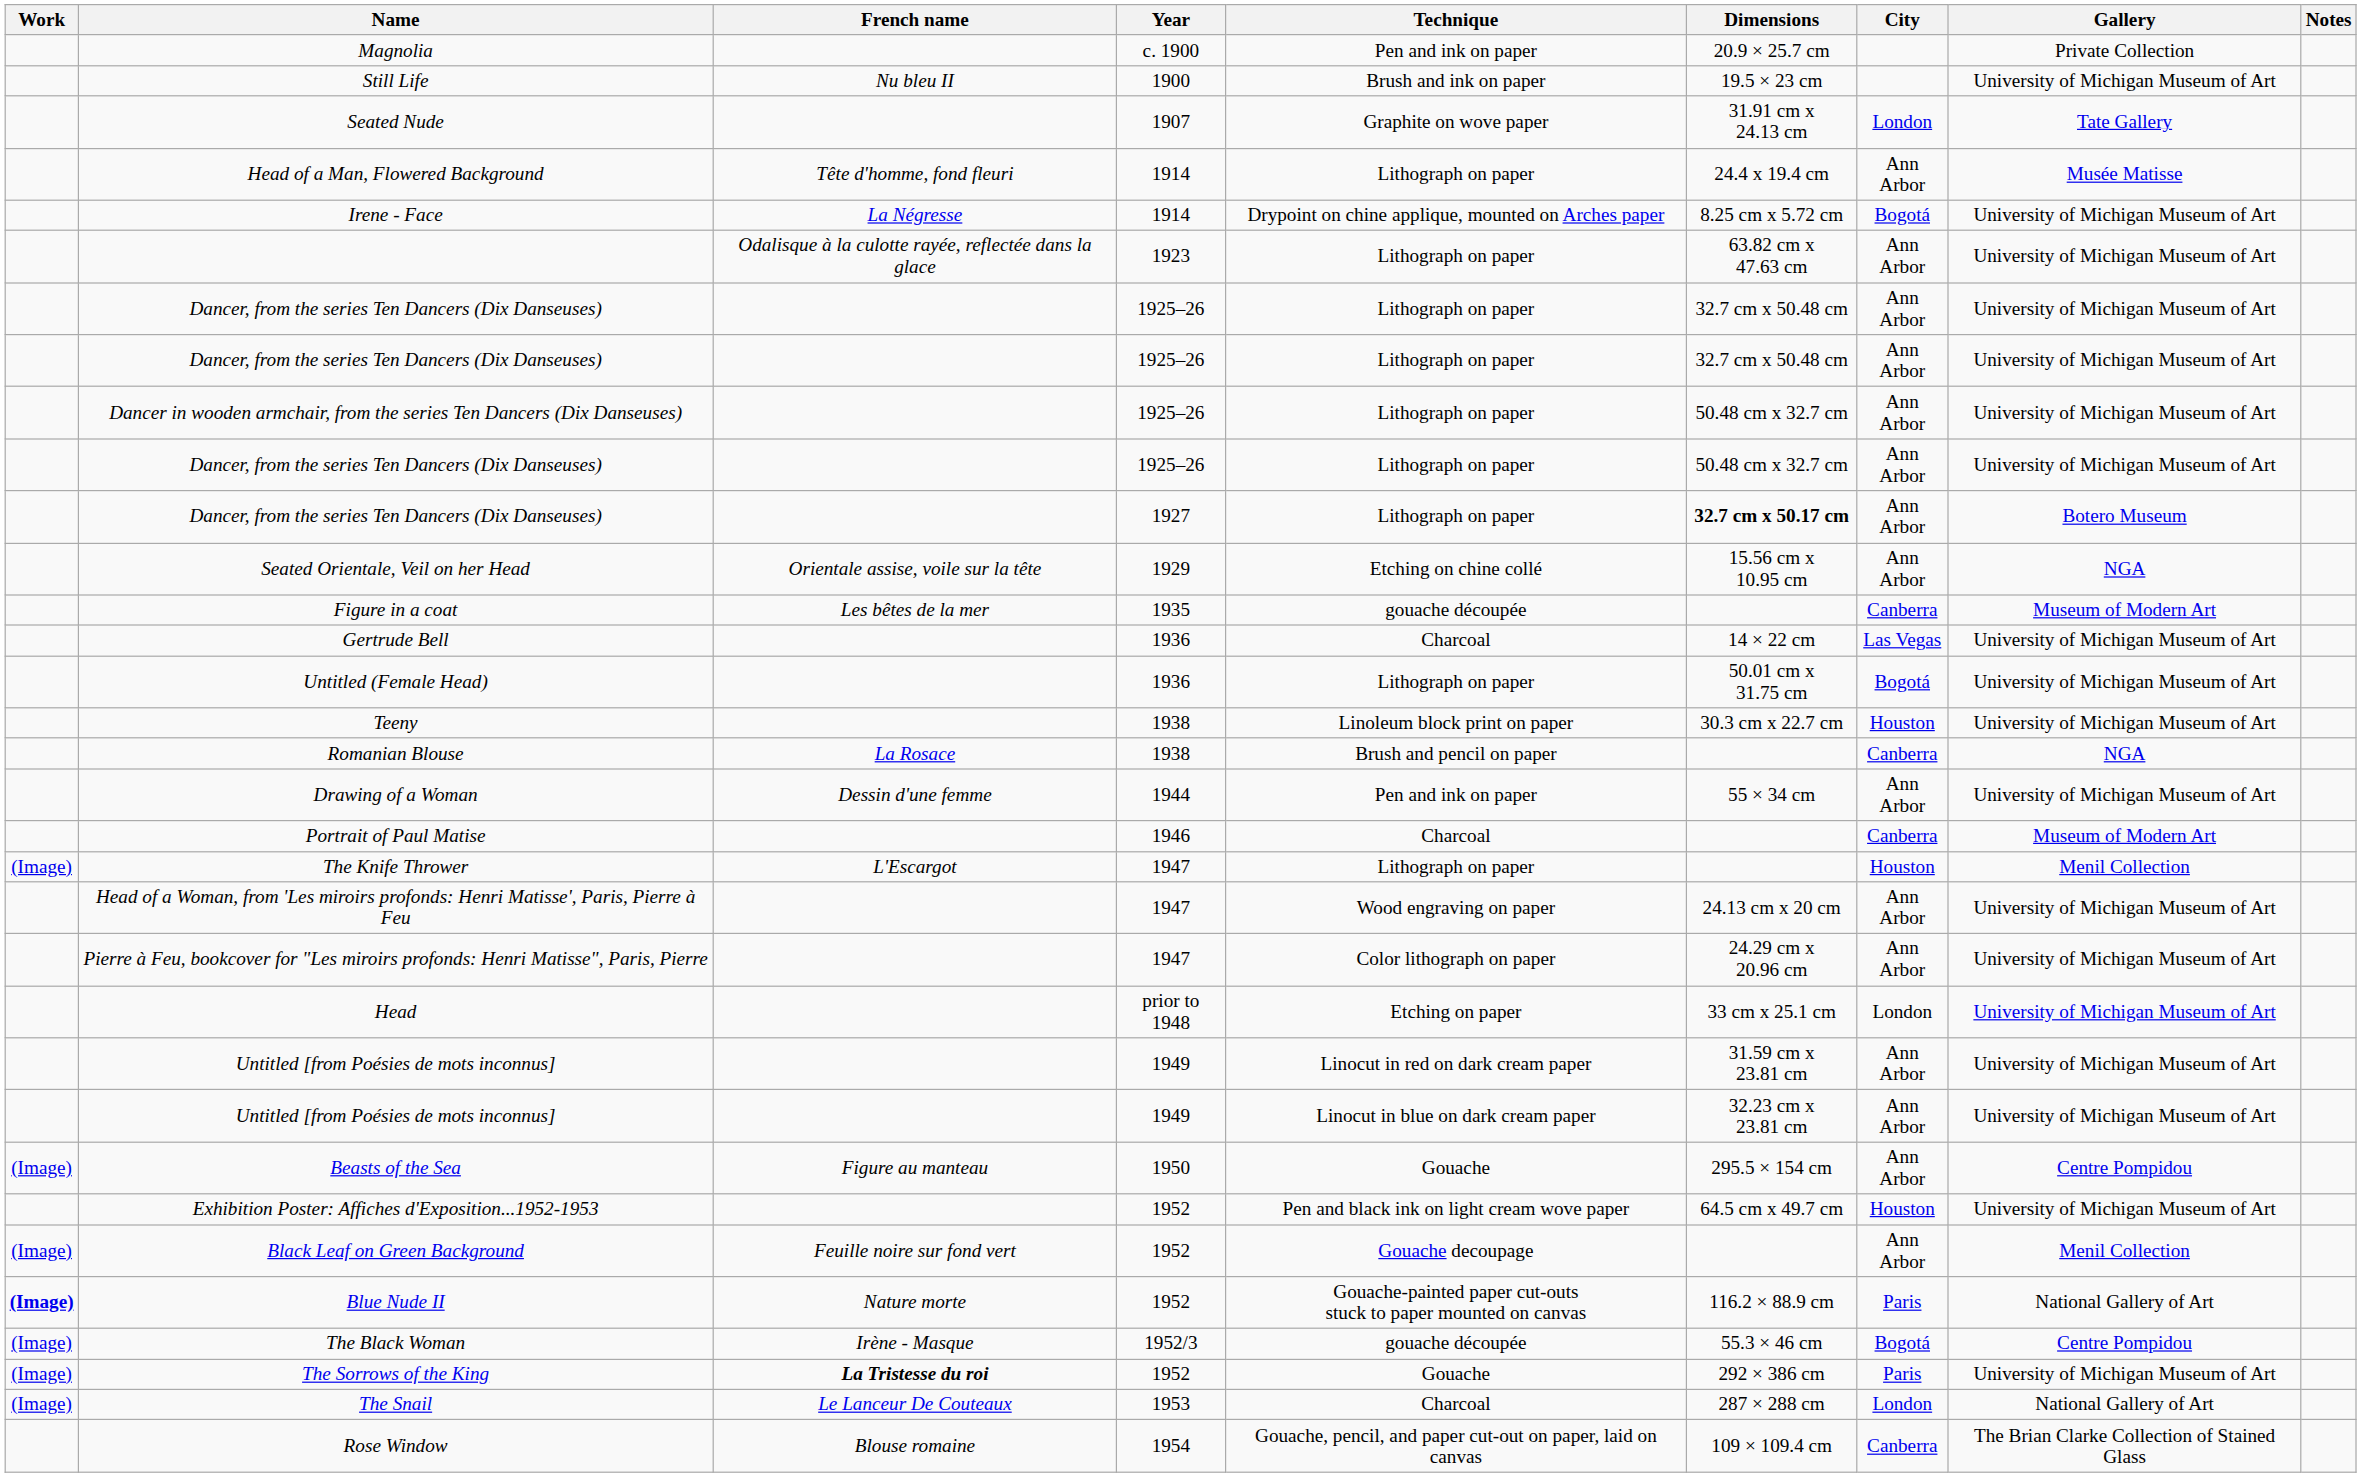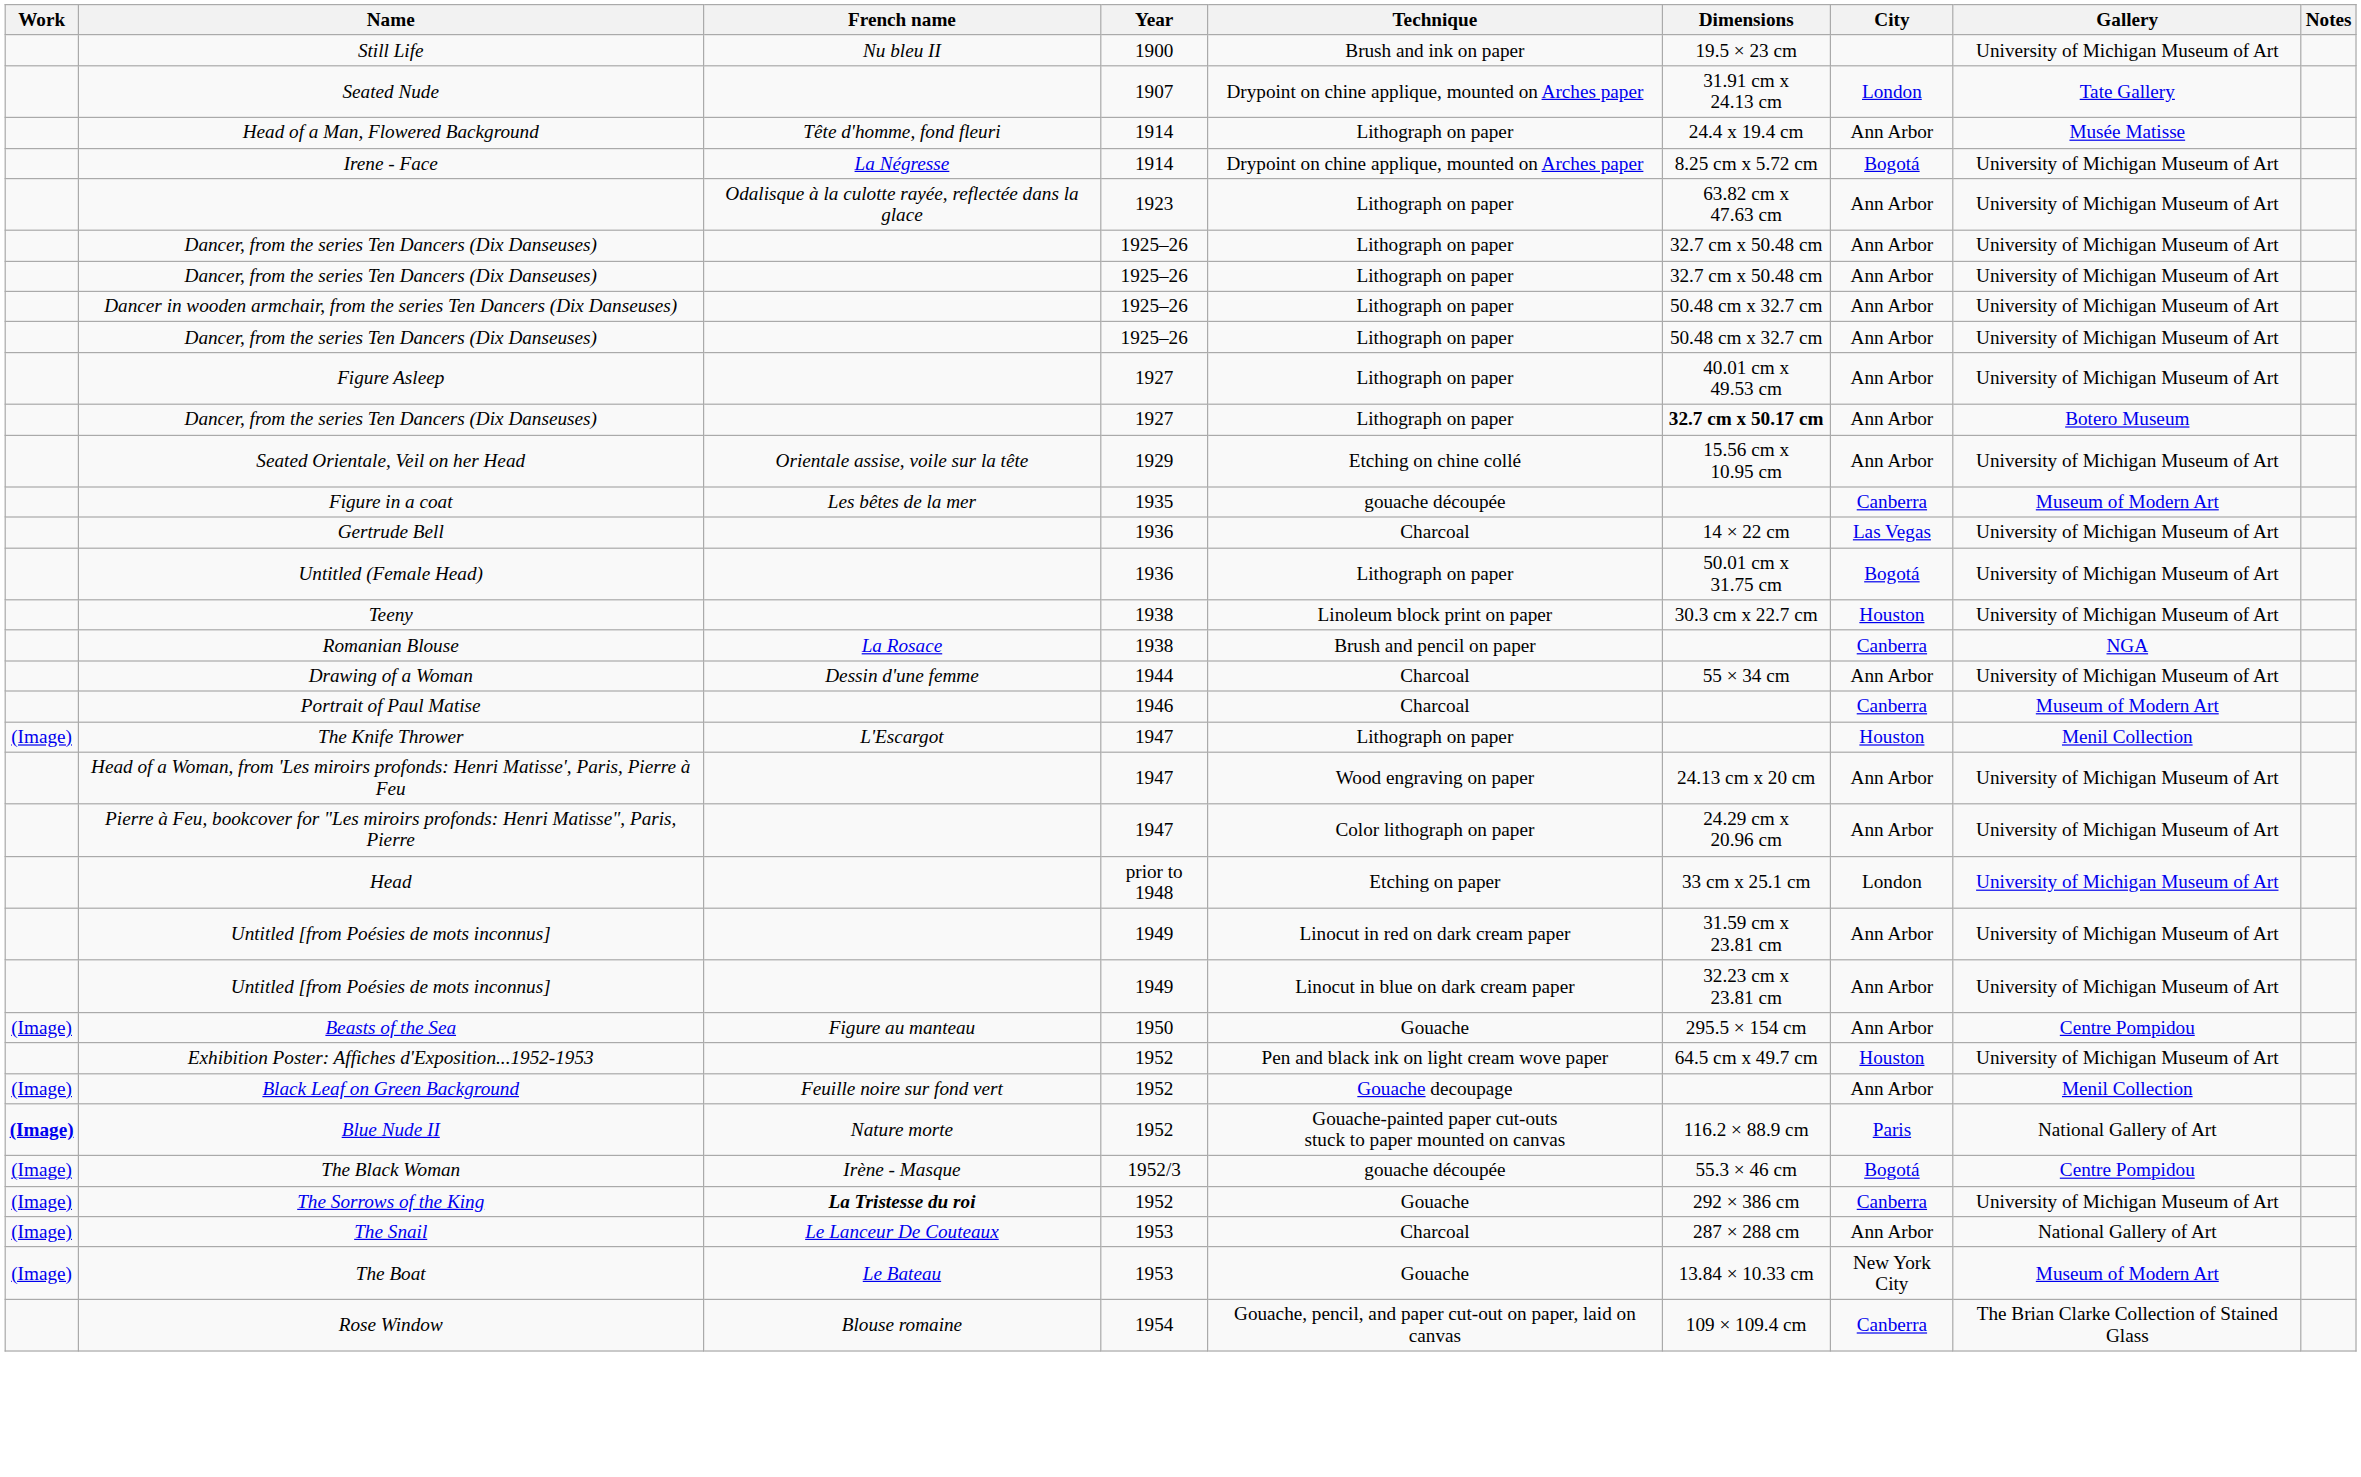- row: Magnolia | c. 1900 | Pen and ink on paper | 20.9 × 25.7 cm | Private Collection
Seated Nude | Technique: Graphite on wove paper -> Drypoint on chine applique, mounted on Arches paper
+ row: Figure Asleep | 1927 | Lithograph on paper | 40.01 cm x 49.53 cm | Ann Arbor | University of Michigan Museum of Art
Seated Orientale, Veil on her Head | Gallery: NGA -> University of Michigan Museum of Art
Drawing of a Woman | Technique: Pen and ink on paper -> Charcoal
The Sorrows of the King | City: Paris -> Canberra
The Snail | City: London -> Ann Arbor
+ row: (Image) | The Boat | Le Bateau | 1953 | Gouache | 13.84 × 10.33 cm | New York City | Museum of Modern Art
